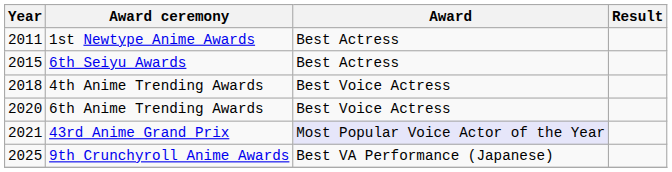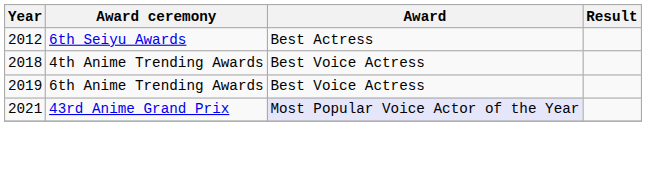- row: 2011 | 1st Newtype Anime Awards | Best Actress
6th Seiyu Awards | Year: 2015 -> 2012
6th Anime Trending Awards | Year: 2020 -> 2019
- row: 2025 | 9th Crunchyroll Anime Awards | Best VA Performance (Japanese)
